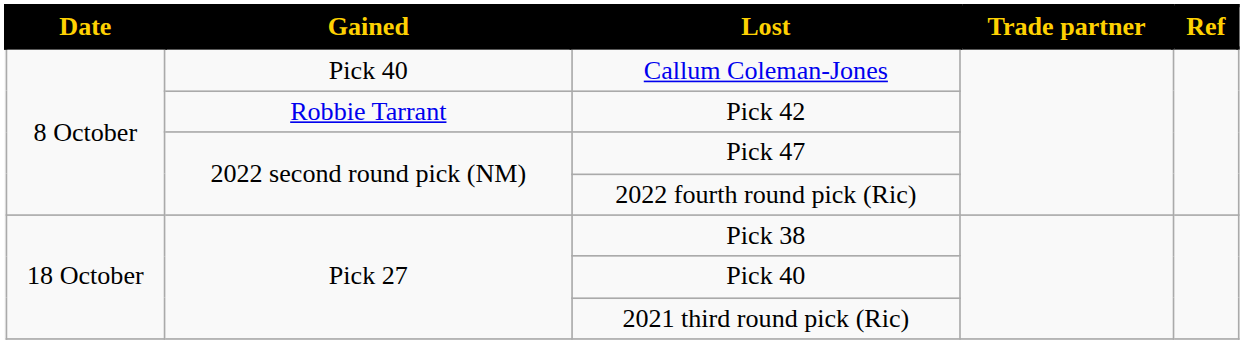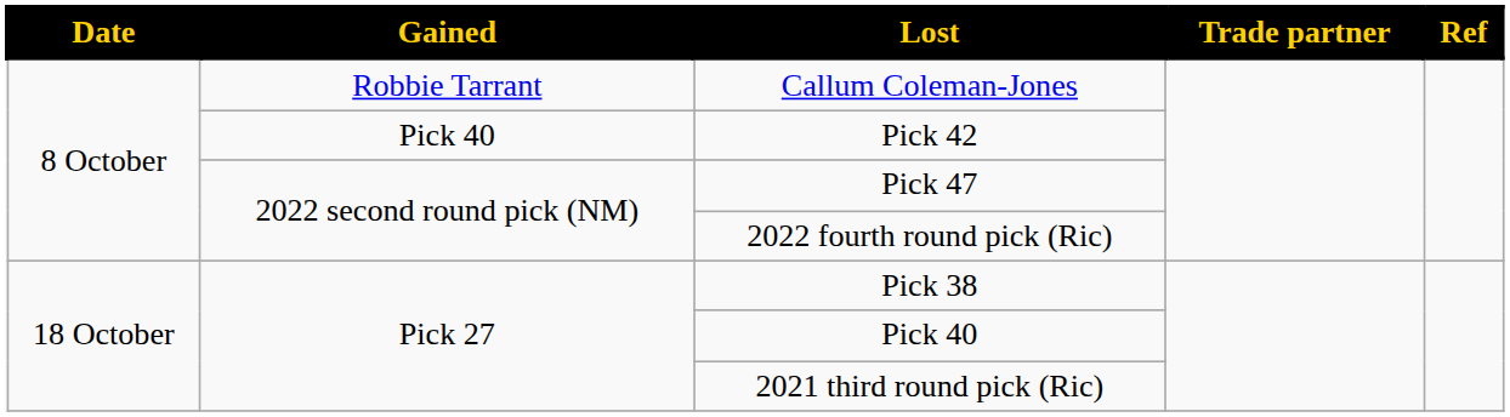Callum Coleman-Jones | Gained: Pick 40 -> Robbie Tarrant
Pick 42 | Gained: Robbie Tarrant -> Pick 40
